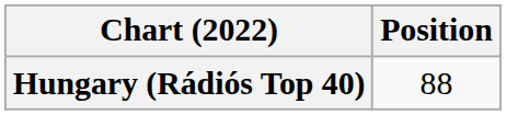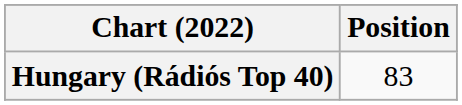Hungary (Rádiós Top 40) | Position: 88 -> 83
